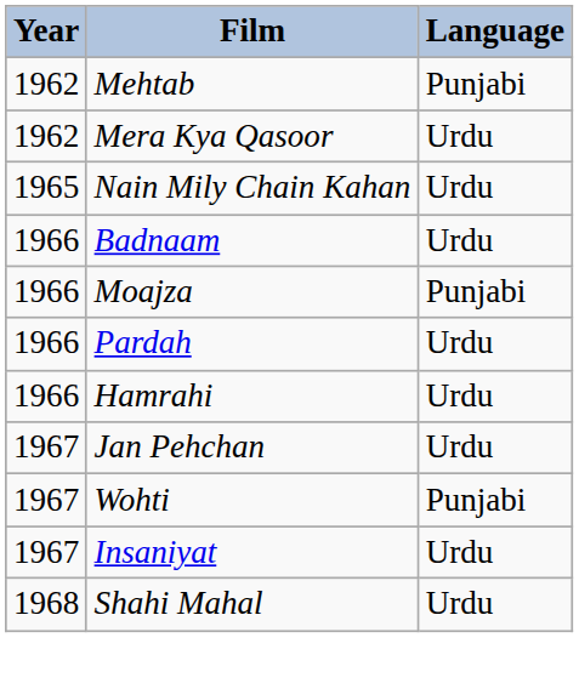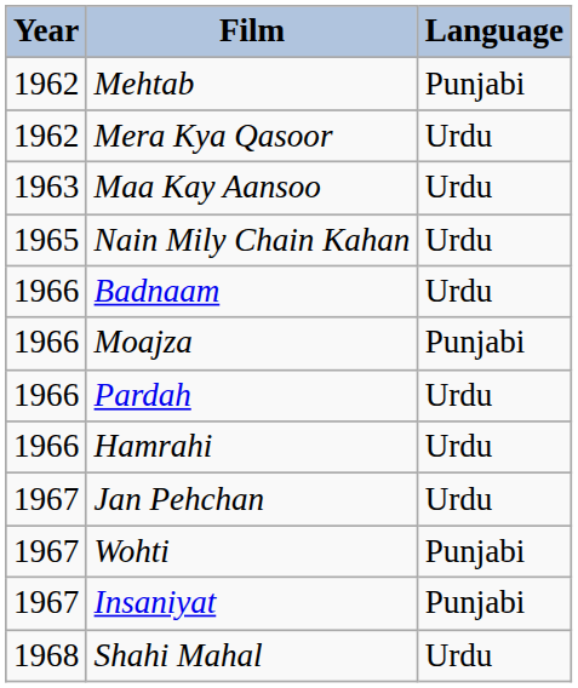+ row: 1963 | Maa Kay Aansoo | Urdu
Insaniyat | Language: Urdu -> Punjabi
